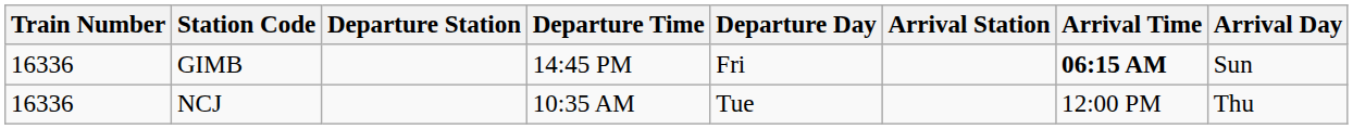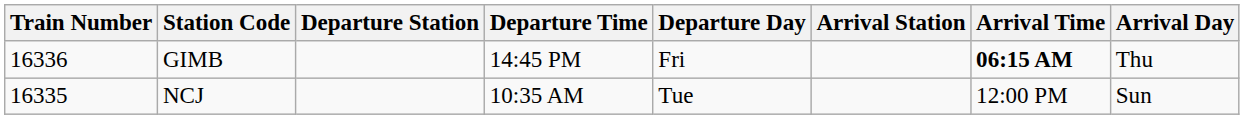GIMB | Arrival Day: Sun -> Thu
NCJ | Train Number: 16336 -> 16335
NCJ | Arrival Day: Thu -> Sun
